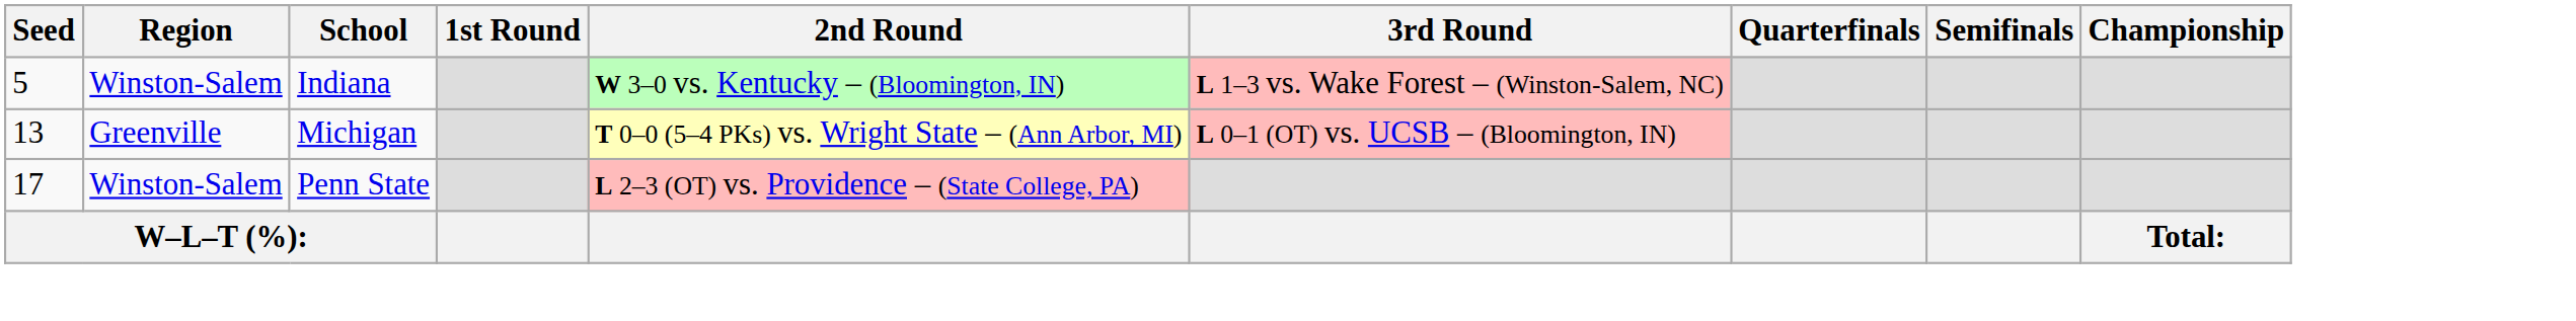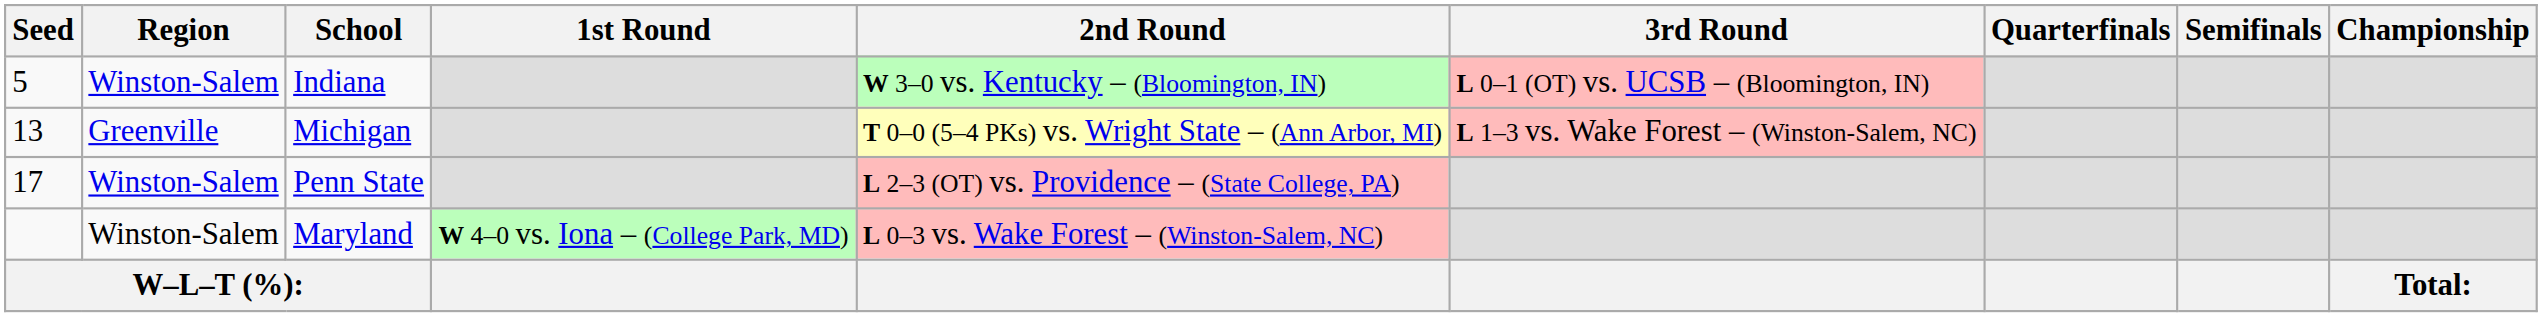Indiana | 3rd Round: L 1–3 vs. Wake Forest – (Winston-Salem, NC) -> L 0–1 (OT) vs. UCSB – (Bloomington, IN)
Michigan | 3rd Round: L 0–1 (OT) vs. UCSB – (Bloomington, IN) -> L 1–3 vs. Wake Forest – (Winston-Salem, NC)
+ row: Winston-Salem | Maryland | W 4–0 vs. Iona – (College Park, MD) | L 0–3 vs. Wake Forest – (Winston-Salem, NC)
